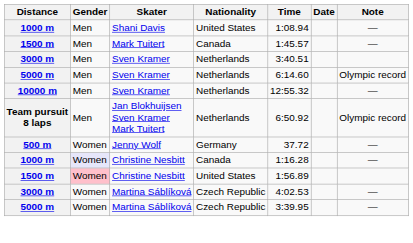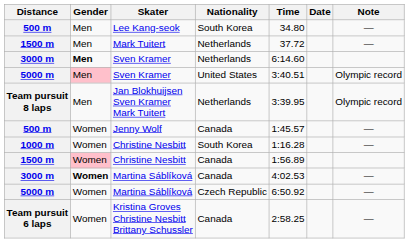+ row: 500 m | Men | Lee Kang-seok | South Korea | 34.80 | —
- row: 1000 m | Men | Shani Davis | United States | 1:08.94 | —
Mark Tuitert | Nationality: Canada -> Netherlands
Mark Tuitert | Time: 1:45.57 -> 37.72
3000 m / Sven Kramer | Gender: normal -> bold
3000 m / Sven Kramer | Time: 3:40.51 -> 6:14.60
5000 m / Sven Kramer | Gender: no background -> pink background
5000 m / Sven Kramer | Nationality: Netherlands -> United States
5000 m / Sven Kramer | Time: 6:14.60 -> 3:40.51
- row: 10000 m | Men | Sven Kramer | Netherlands | 12:55.32 | —
Jan Blokhuijsen Sven Kramer Mark Tuitert | Time: 6:50.92 -> 3:39.95
Jenny Wolf | Nationality: Germany -> Canada
Jenny Wolf | Time: 37.72 -> 1:45.57
1000 m / Christine Nesbitt | Gender: lavender background -> no background
1000 m / Christine Nesbitt | Nationality: Canada -> South Korea
1500 m / Christine Nesbitt | Nationality: United States -> Canada
3000 m / Martina Sáblíková | Gender: normal -> bold
3000 m / Martina Sáblíková | Nationality: Czech Republic -> Canada
5000 m / Martina Sáblíková | Time: 3:39.95 -> 6:50.92
+ row: Team pursuit 6 laps | Women | Kristina Groves Christine Nesbitt Brittany Schussler | Canada | 2:58.25 | —
